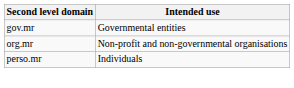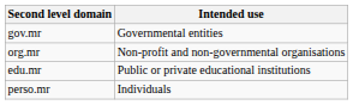+ row: edu.mr | Public or private educational institutions
